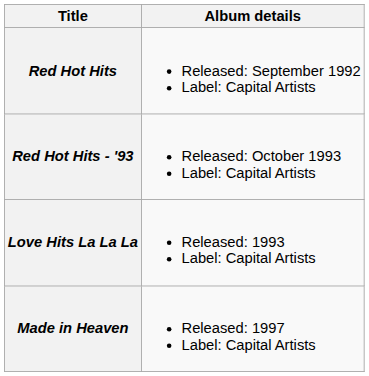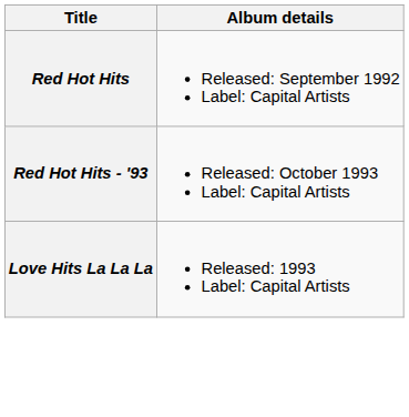- row: Made in Heaven | Released: 1997 Label: Capital Artists
